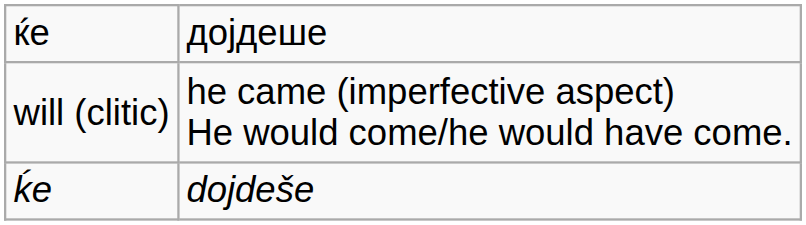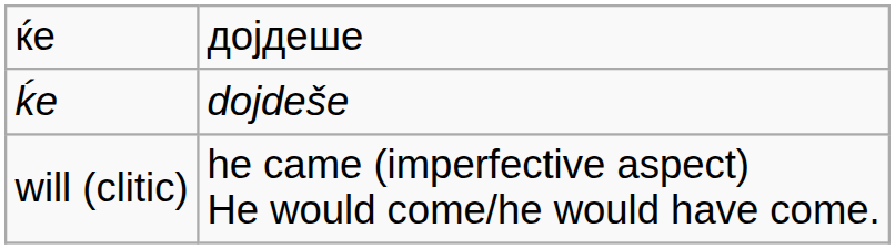rows swapped: ḱe <-> will (clitic)
